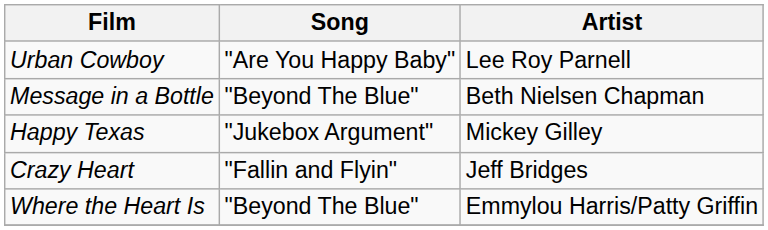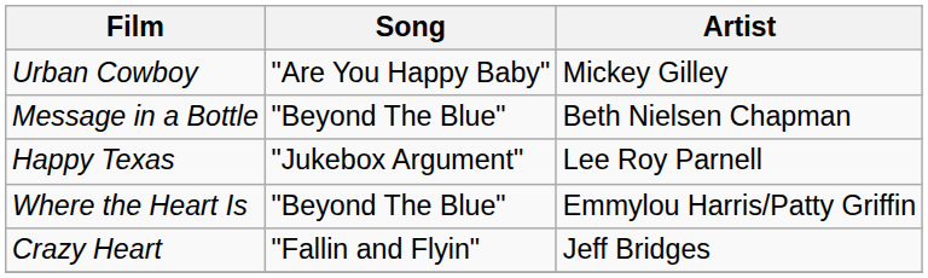Urban Cowboy | Artist: Lee Roy Parnell -> Mickey Gilley
Happy Texas | Artist: Mickey Gilley -> Lee Roy Parnell
rows swapped: Where the Heart Is <-> Crazy Heart
